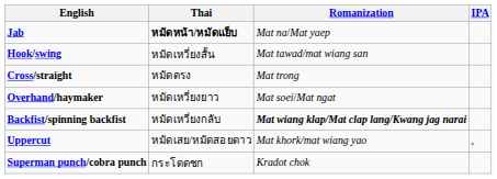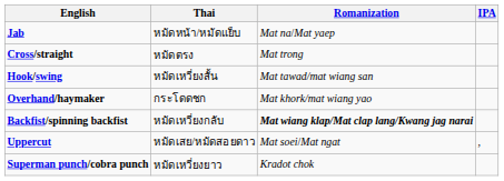Jab | Thai: bold -> normal
rows swapped: Cross/straight <-> Hook/swing
Overhand/haymaker | Thai: หมัดเหวี่ยงยาว -> กระโดดชก
Overhand/haymaker | Romanization: Mat soei/Mat ngat -> Mat khork/mat wiang yao
Uppercut | Romanization: Mat khork/mat wiang yao -> Mat soei/Mat ngat
Superman punch/cobra punch | Thai: กระโดดชก -> หมัดเหวี่ยงยาว
